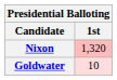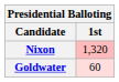Goldwater | 1st: 10 -> 60
